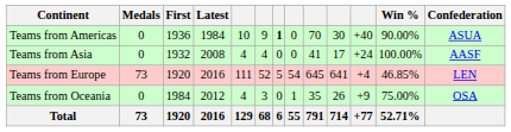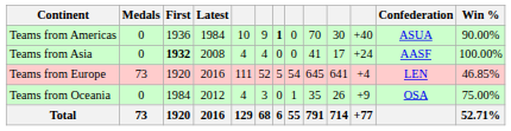columns swapped: Win % <-> Confederation
Teams from Asia | First: normal -> bold
